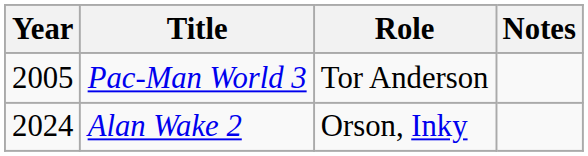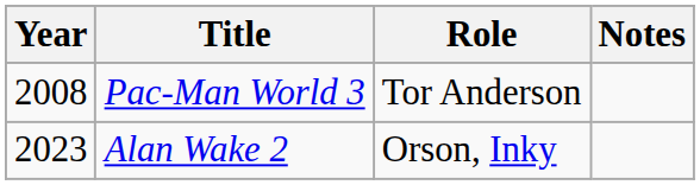Pac-Man World 3 | Year: 2005 -> 2008
Alan Wake 2 | Year: 2024 -> 2023
